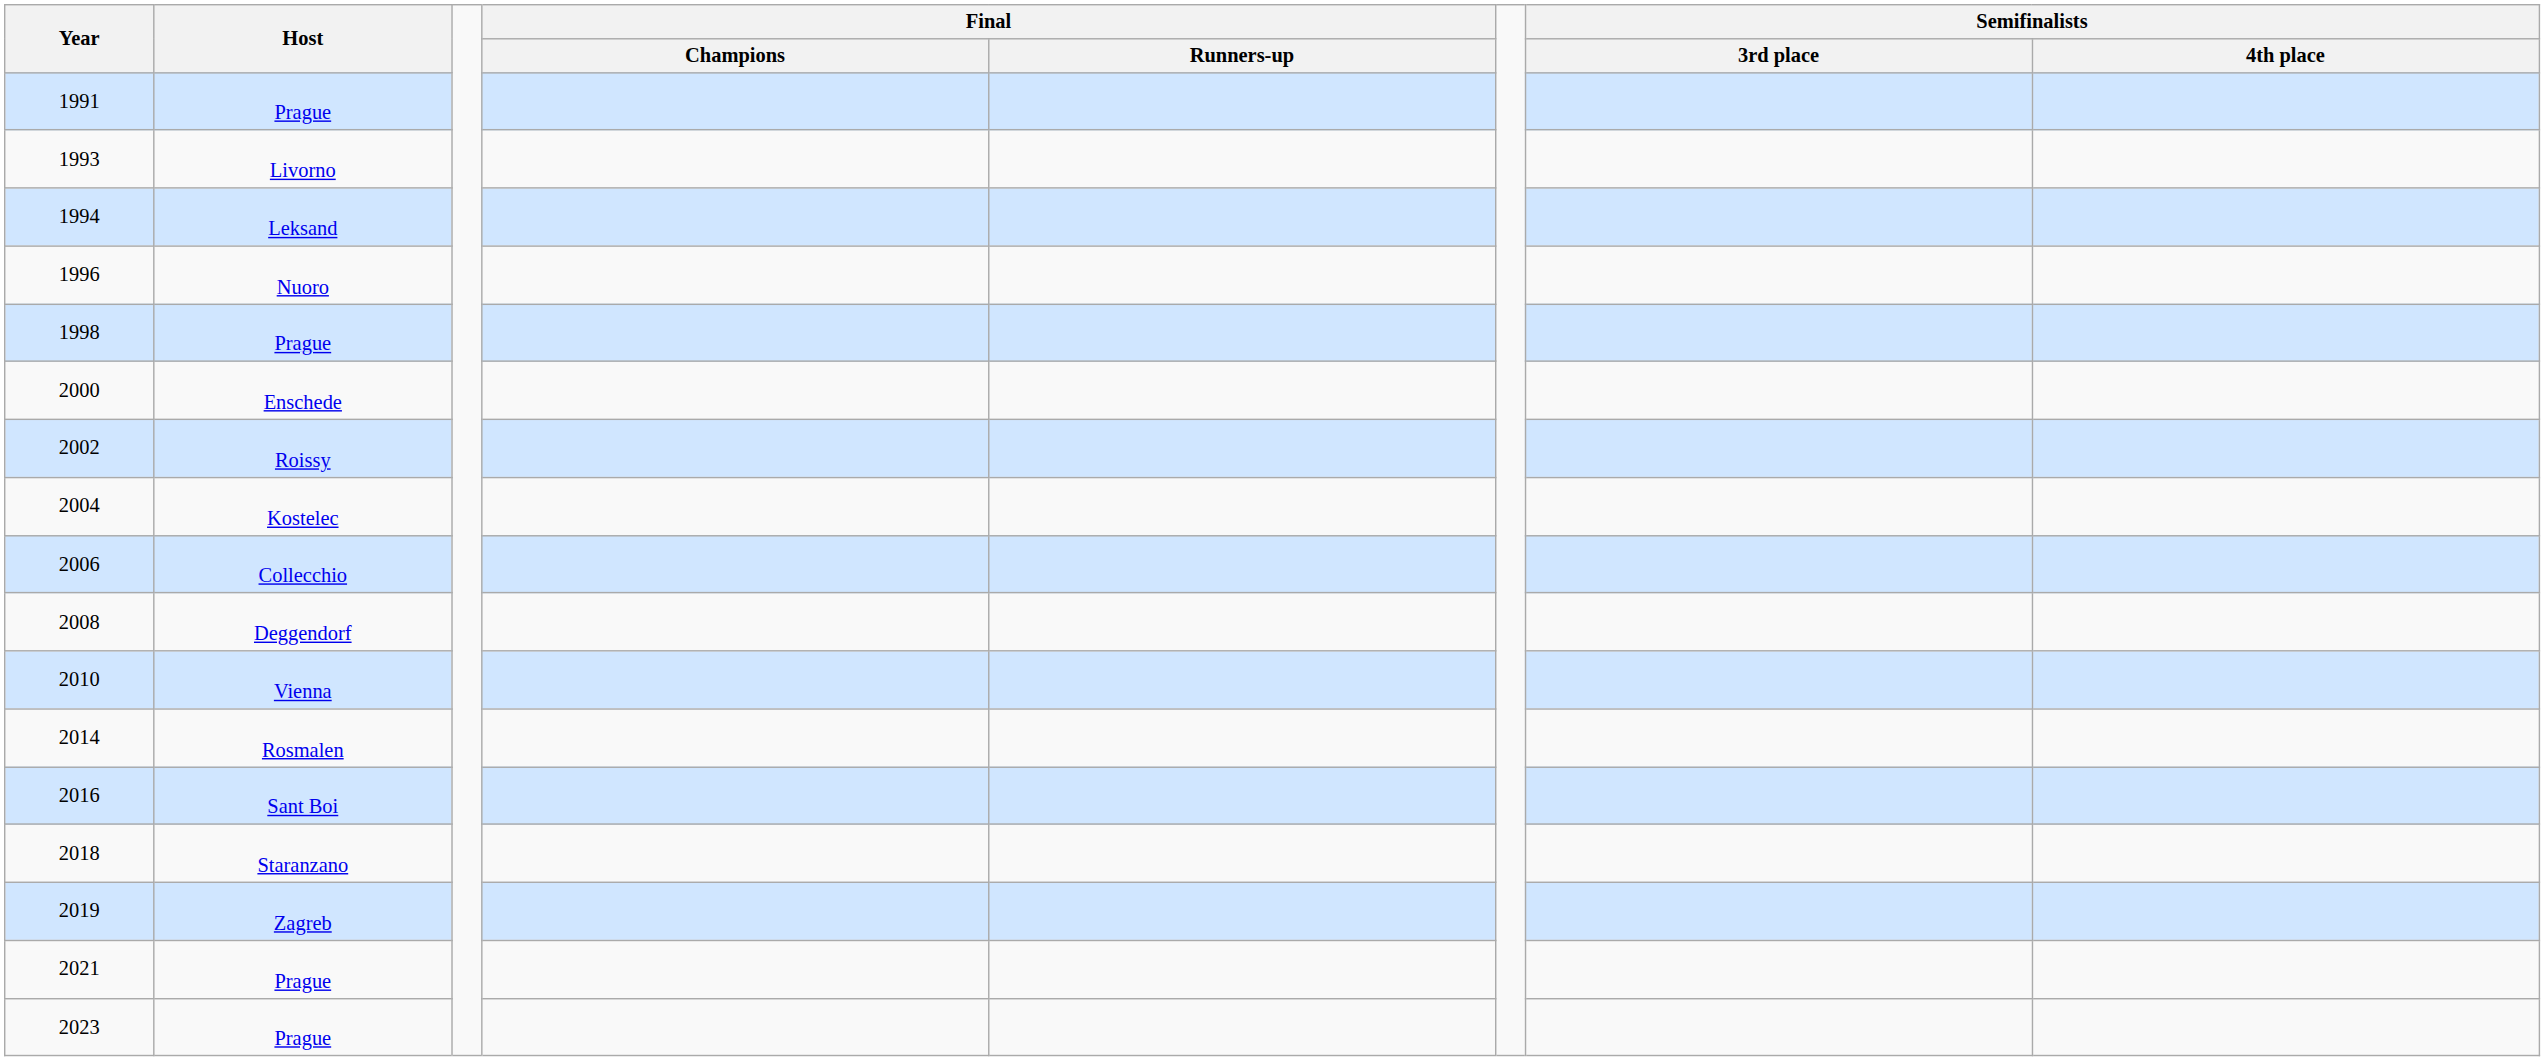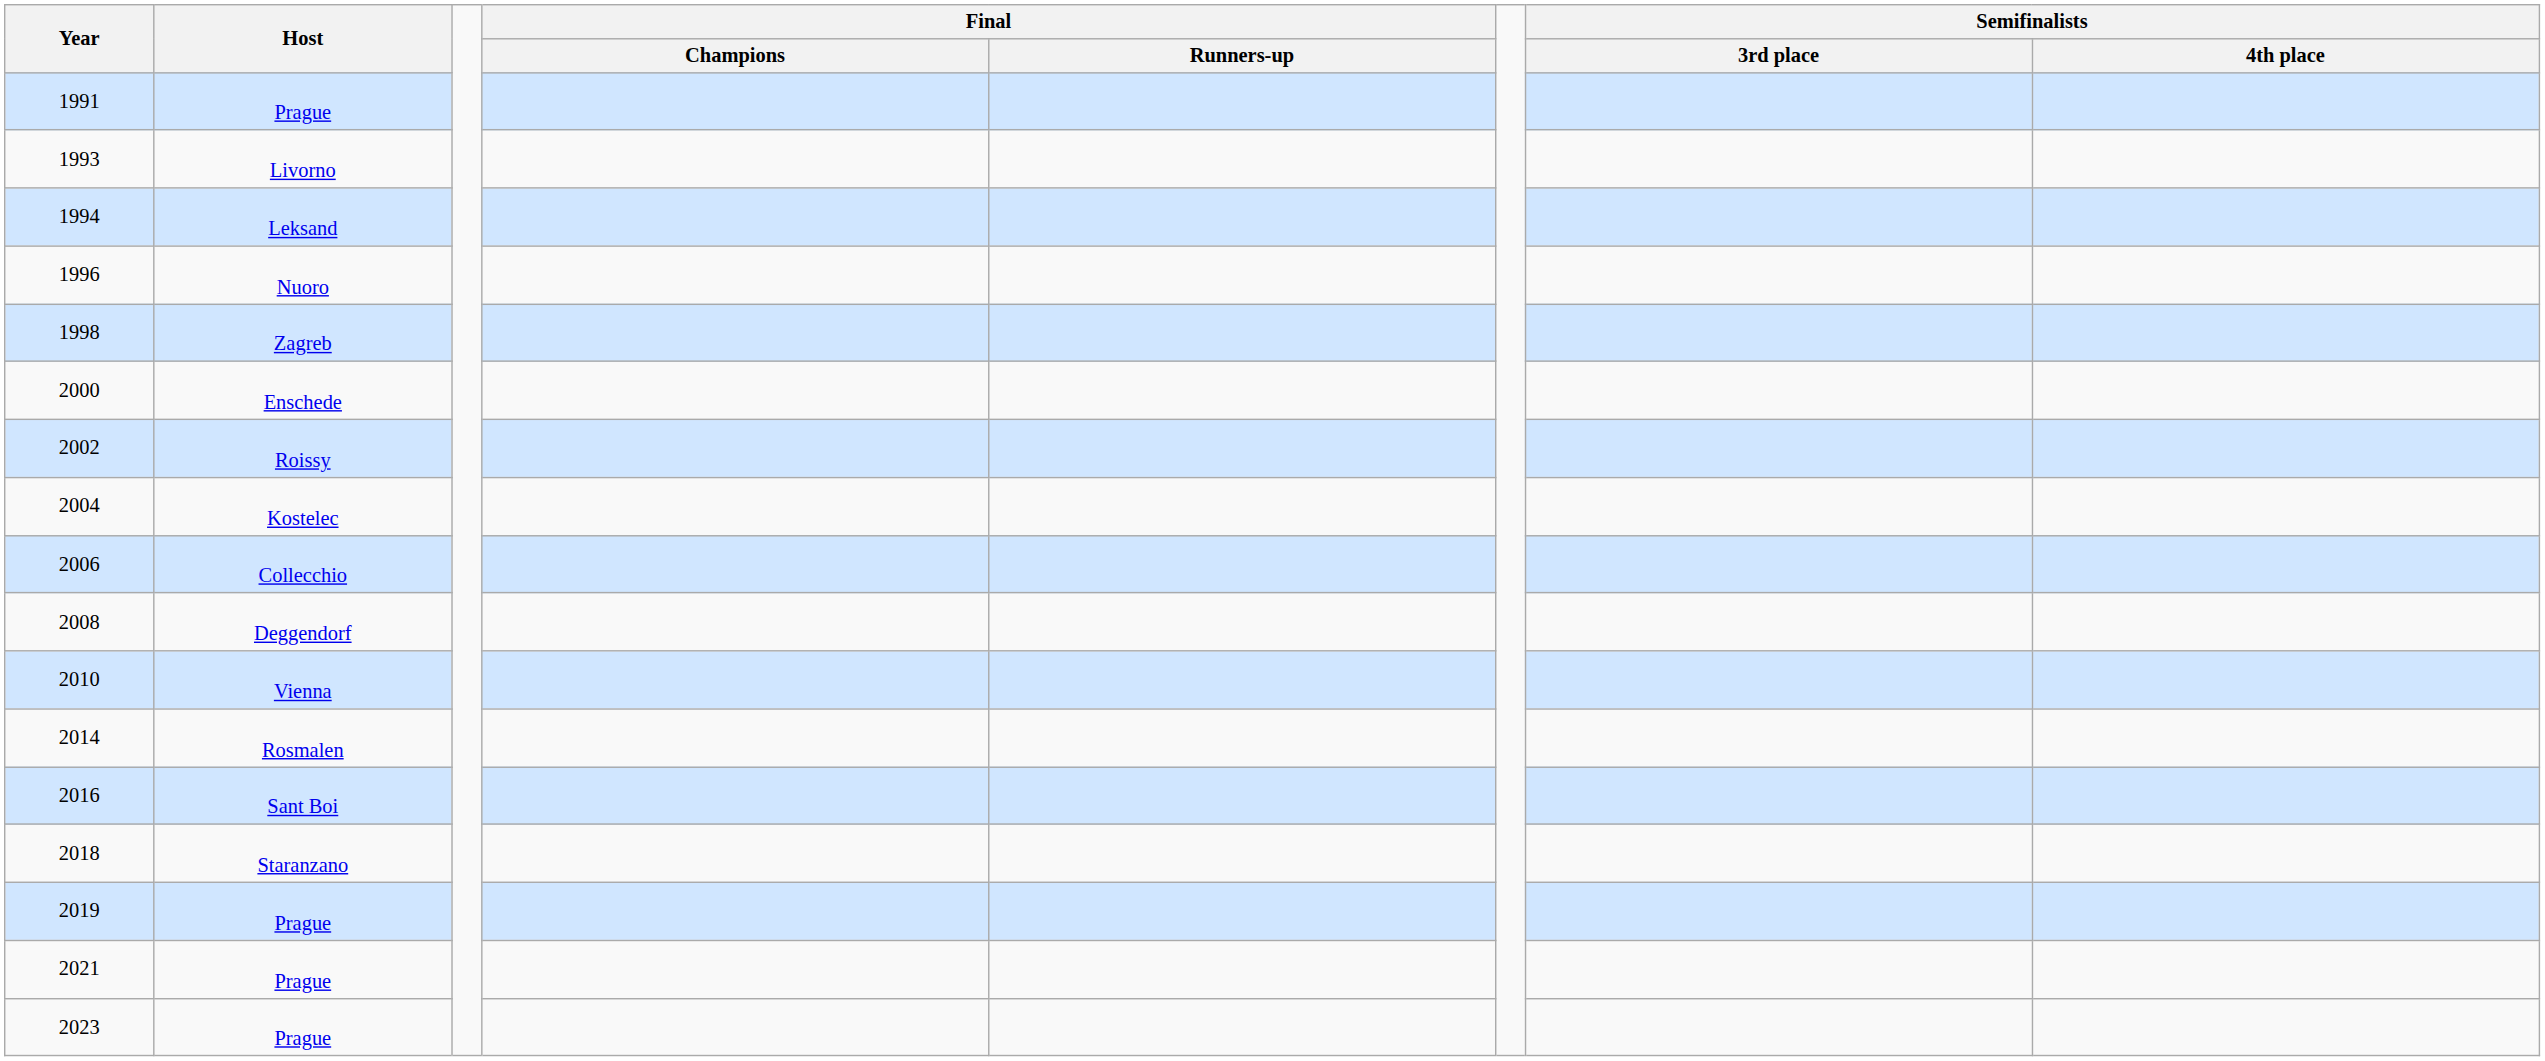1998 | Host: Prague -> Zagreb
2019 | Host: Zagreb -> Prague
